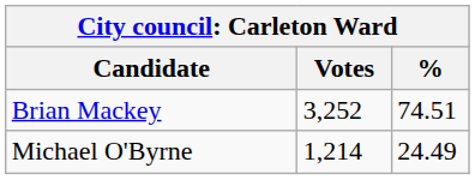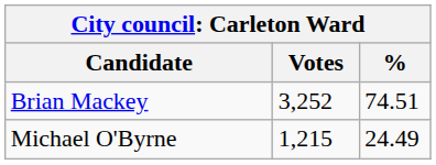Michael O'Byrne | Votes: 1,214 -> 1,215
